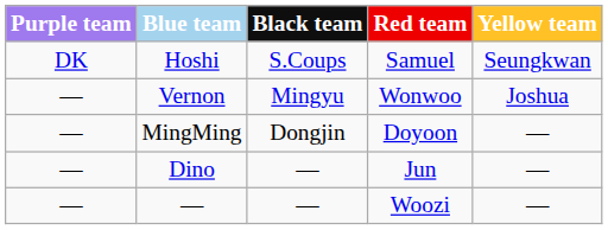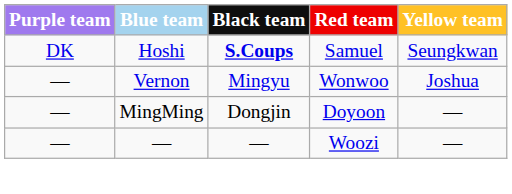Hoshi | Black team: normal -> bold
- row: ― | Dino | ― | Jun | ―
